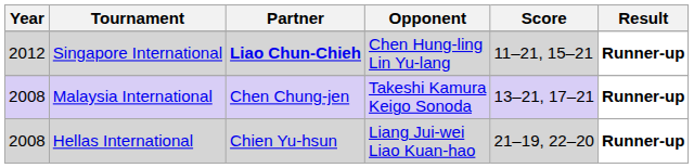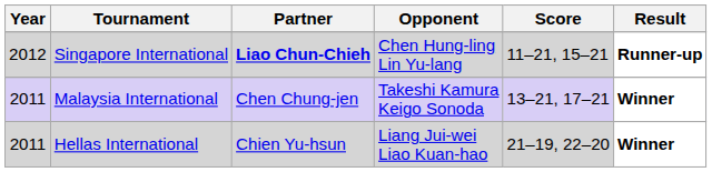Malaysia International | Year: 2008 -> 2011
Malaysia International | Result: Runner-up -> Winner
Hellas International | Year: 2008 -> 2011
Hellas International | Result: Runner-up -> Winner
